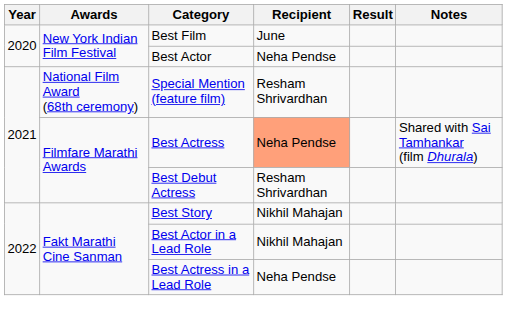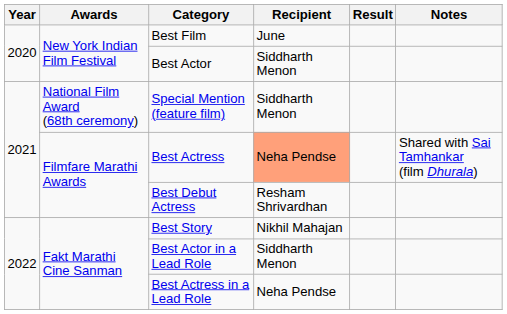Best Actor | Recipient: Neha Pendse -> Siddharth Menon
Special Mention (feature film) | Recipient: Resham Shrivardhan -> Siddharth Menon
Best Actor in a Lead Role | Recipient: Nikhil Mahajan -> Siddharth Menon
